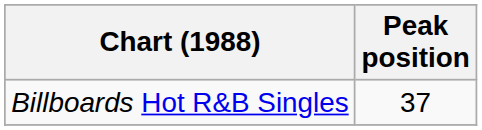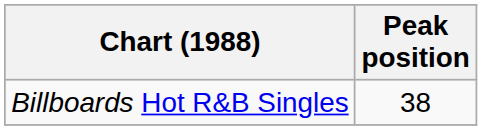Billboards Hot R&B Singles | Peak position: 37 -> 38
